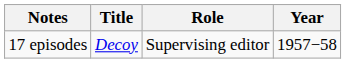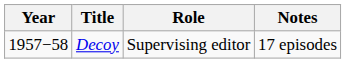columns swapped: Year <-> Notes
